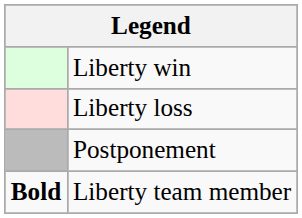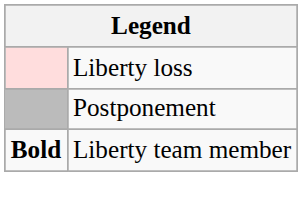- row: Liberty win
